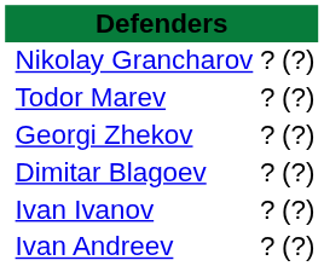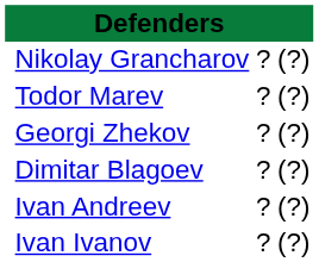rows swapped: Ivan Andreev <-> Ivan Ivanov
